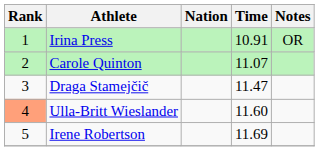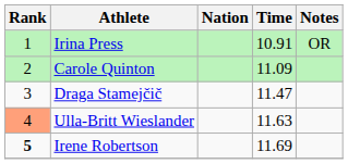Carole Quinton | Time: 11.07 -> 11.09
Ulla-Britt Wieslander | Time: 11.60 -> 11.63
Irene Robertson | Rank: normal -> bold
